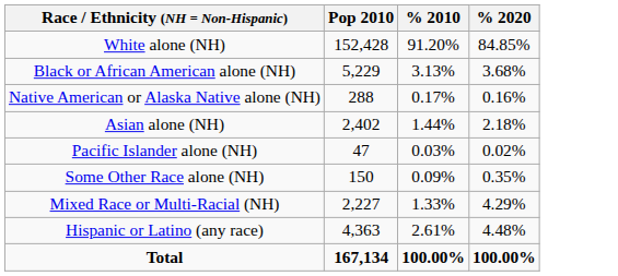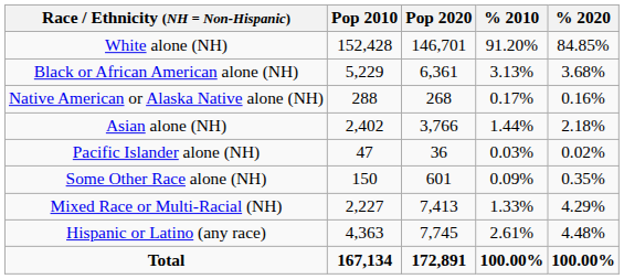+ column: Pop 2020 | 146,701 | 6,361 | 268 | 3,766 | 36 | 601 | 7,413 | 7,745 | 172,891
